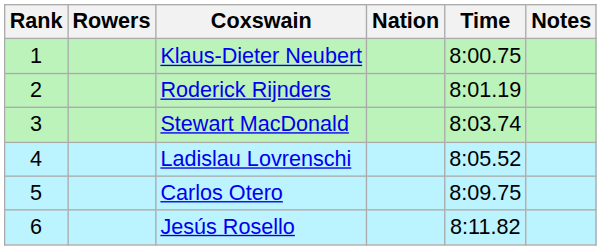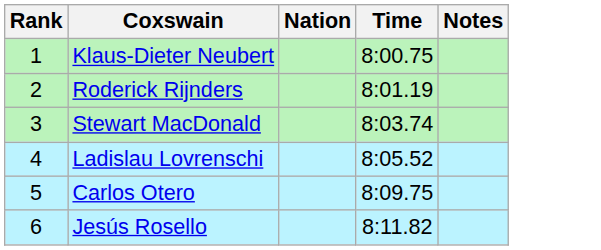- column: Rowers
